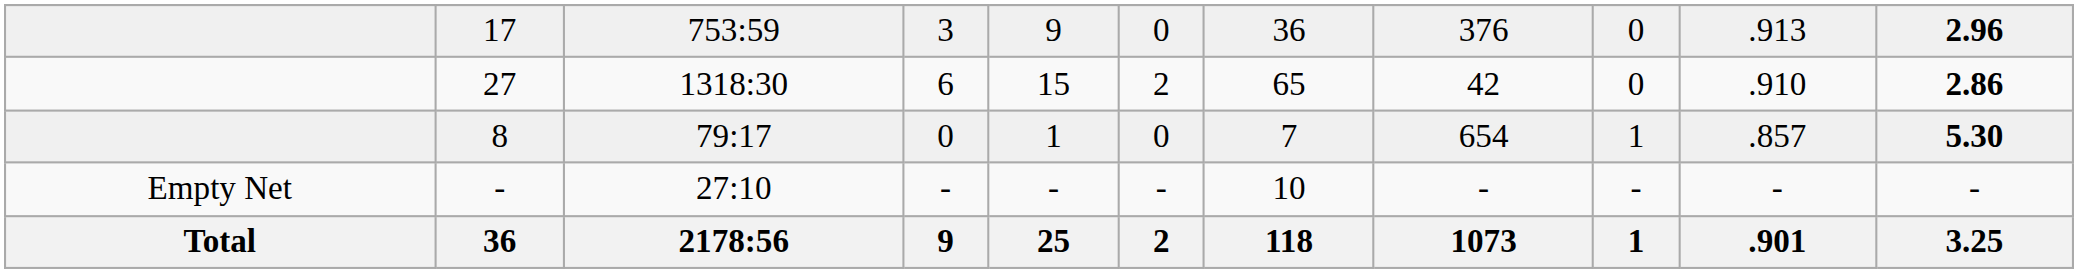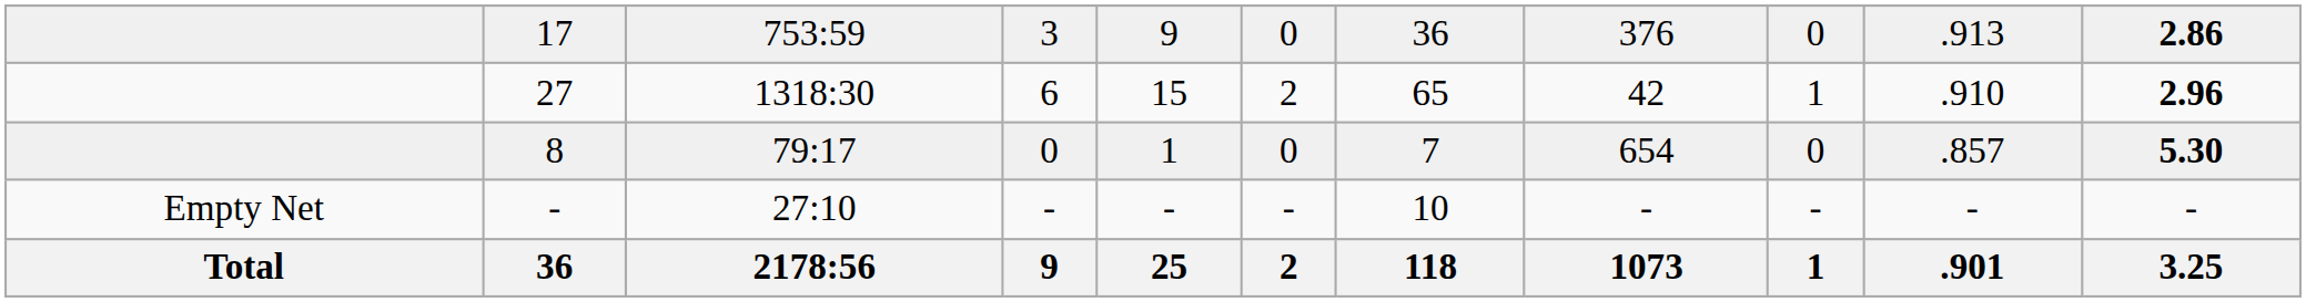17 | column 11: 2.96 -> 2.86
27 | column 9: 0 -> 1
27 | column 11: 2.86 -> 2.96
8 | column 9: 1 -> 0
